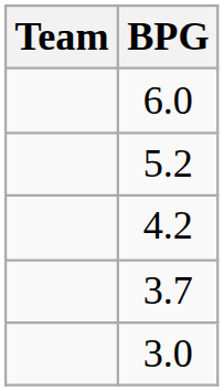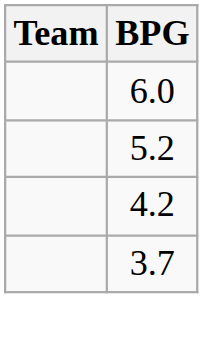- row: 3.0
